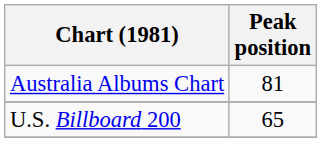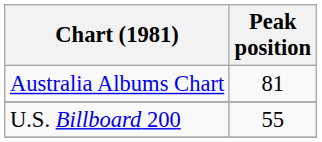U.S. Billboard 200 | Peak position: 65 -> 55
